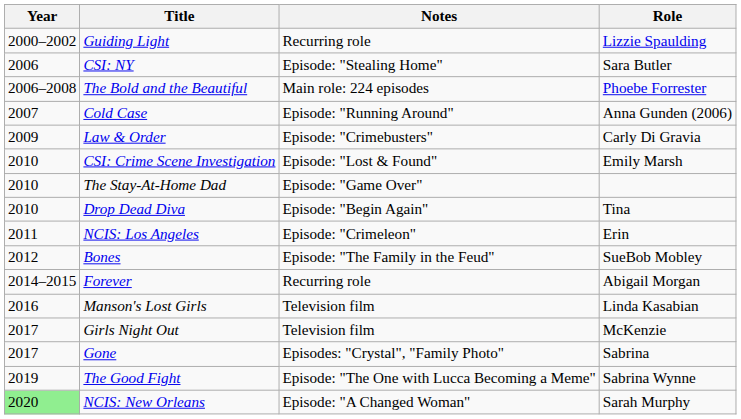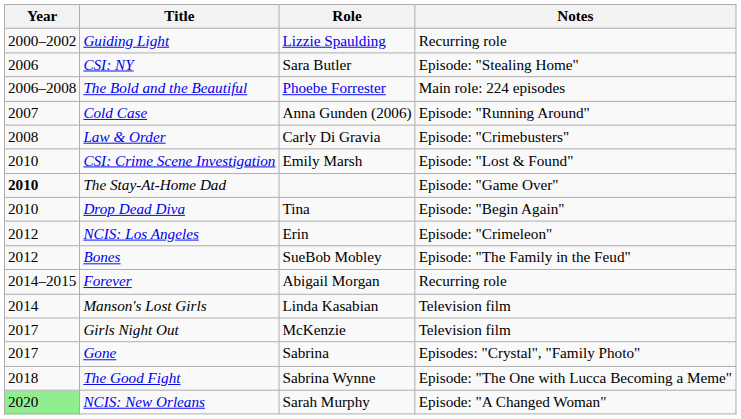columns swapped: Role <-> Notes
Law & Order | Year: 2009 -> 2008
The Stay-At-Home Dad | Year: normal -> bold
NCIS: Los Angeles | Year: 2011 -> 2012
Manson's Lost Girls | Year: 2016 -> 2014
The Good Fight | Year: 2019 -> 2018
